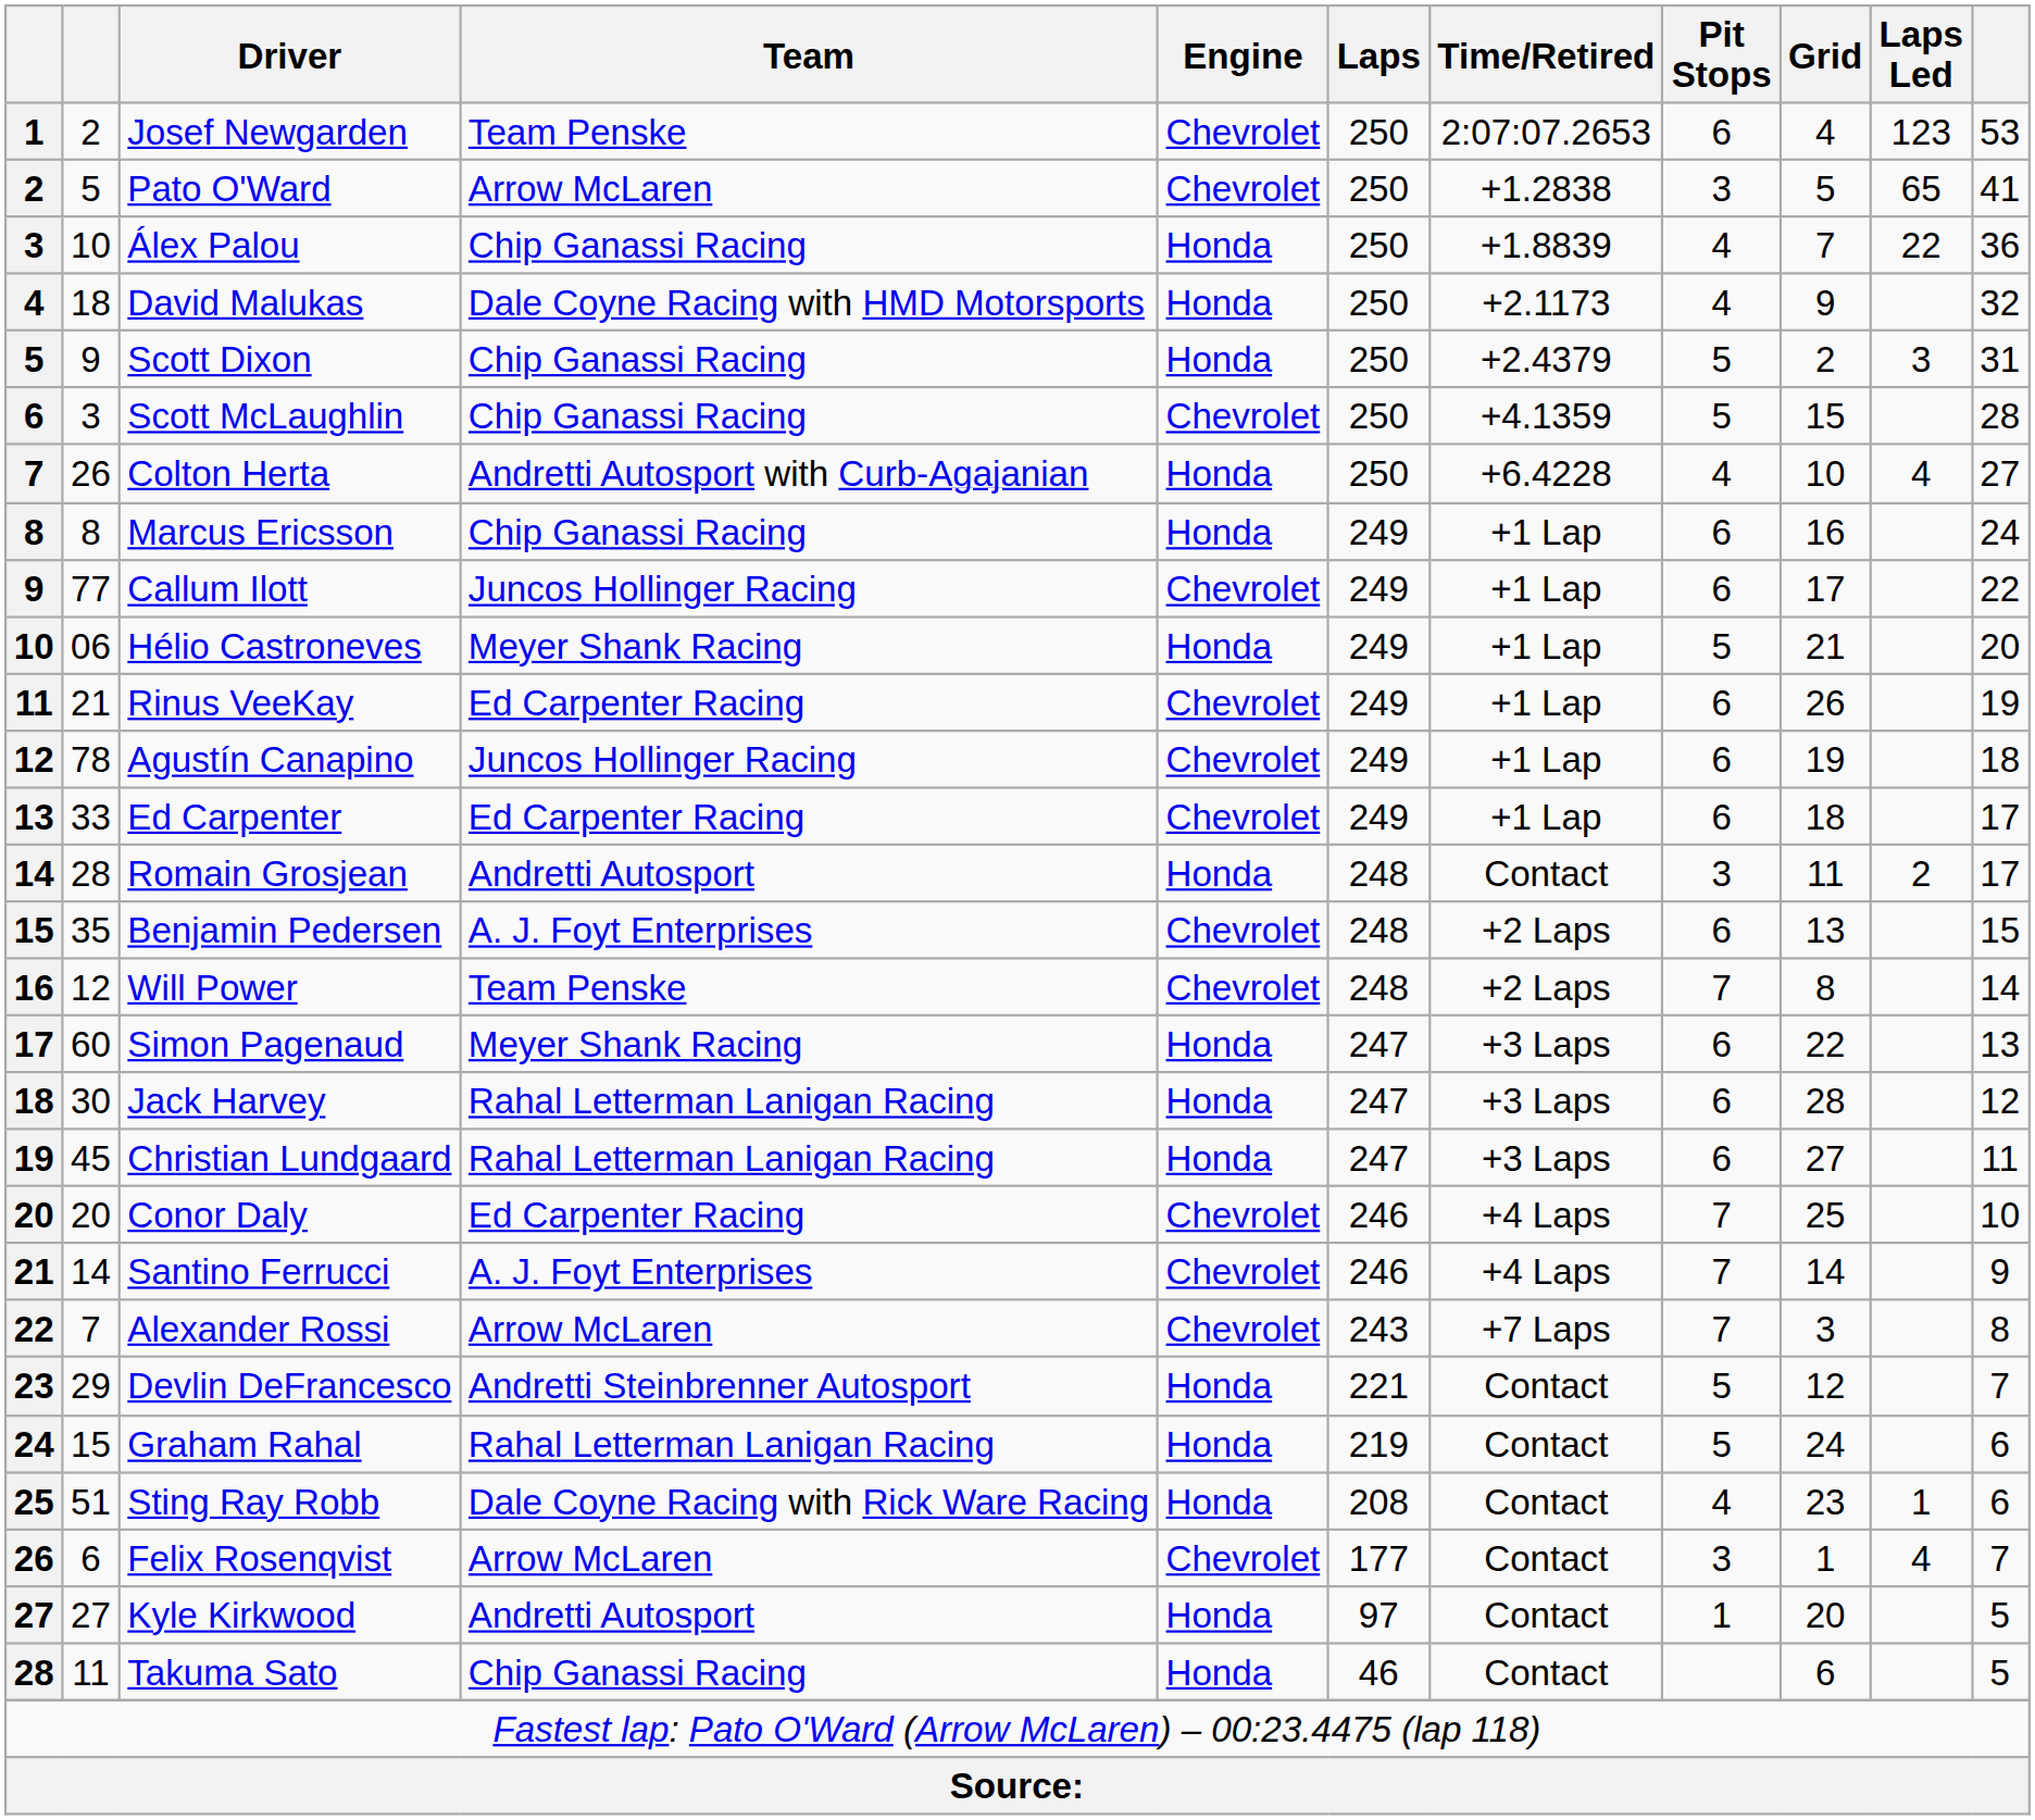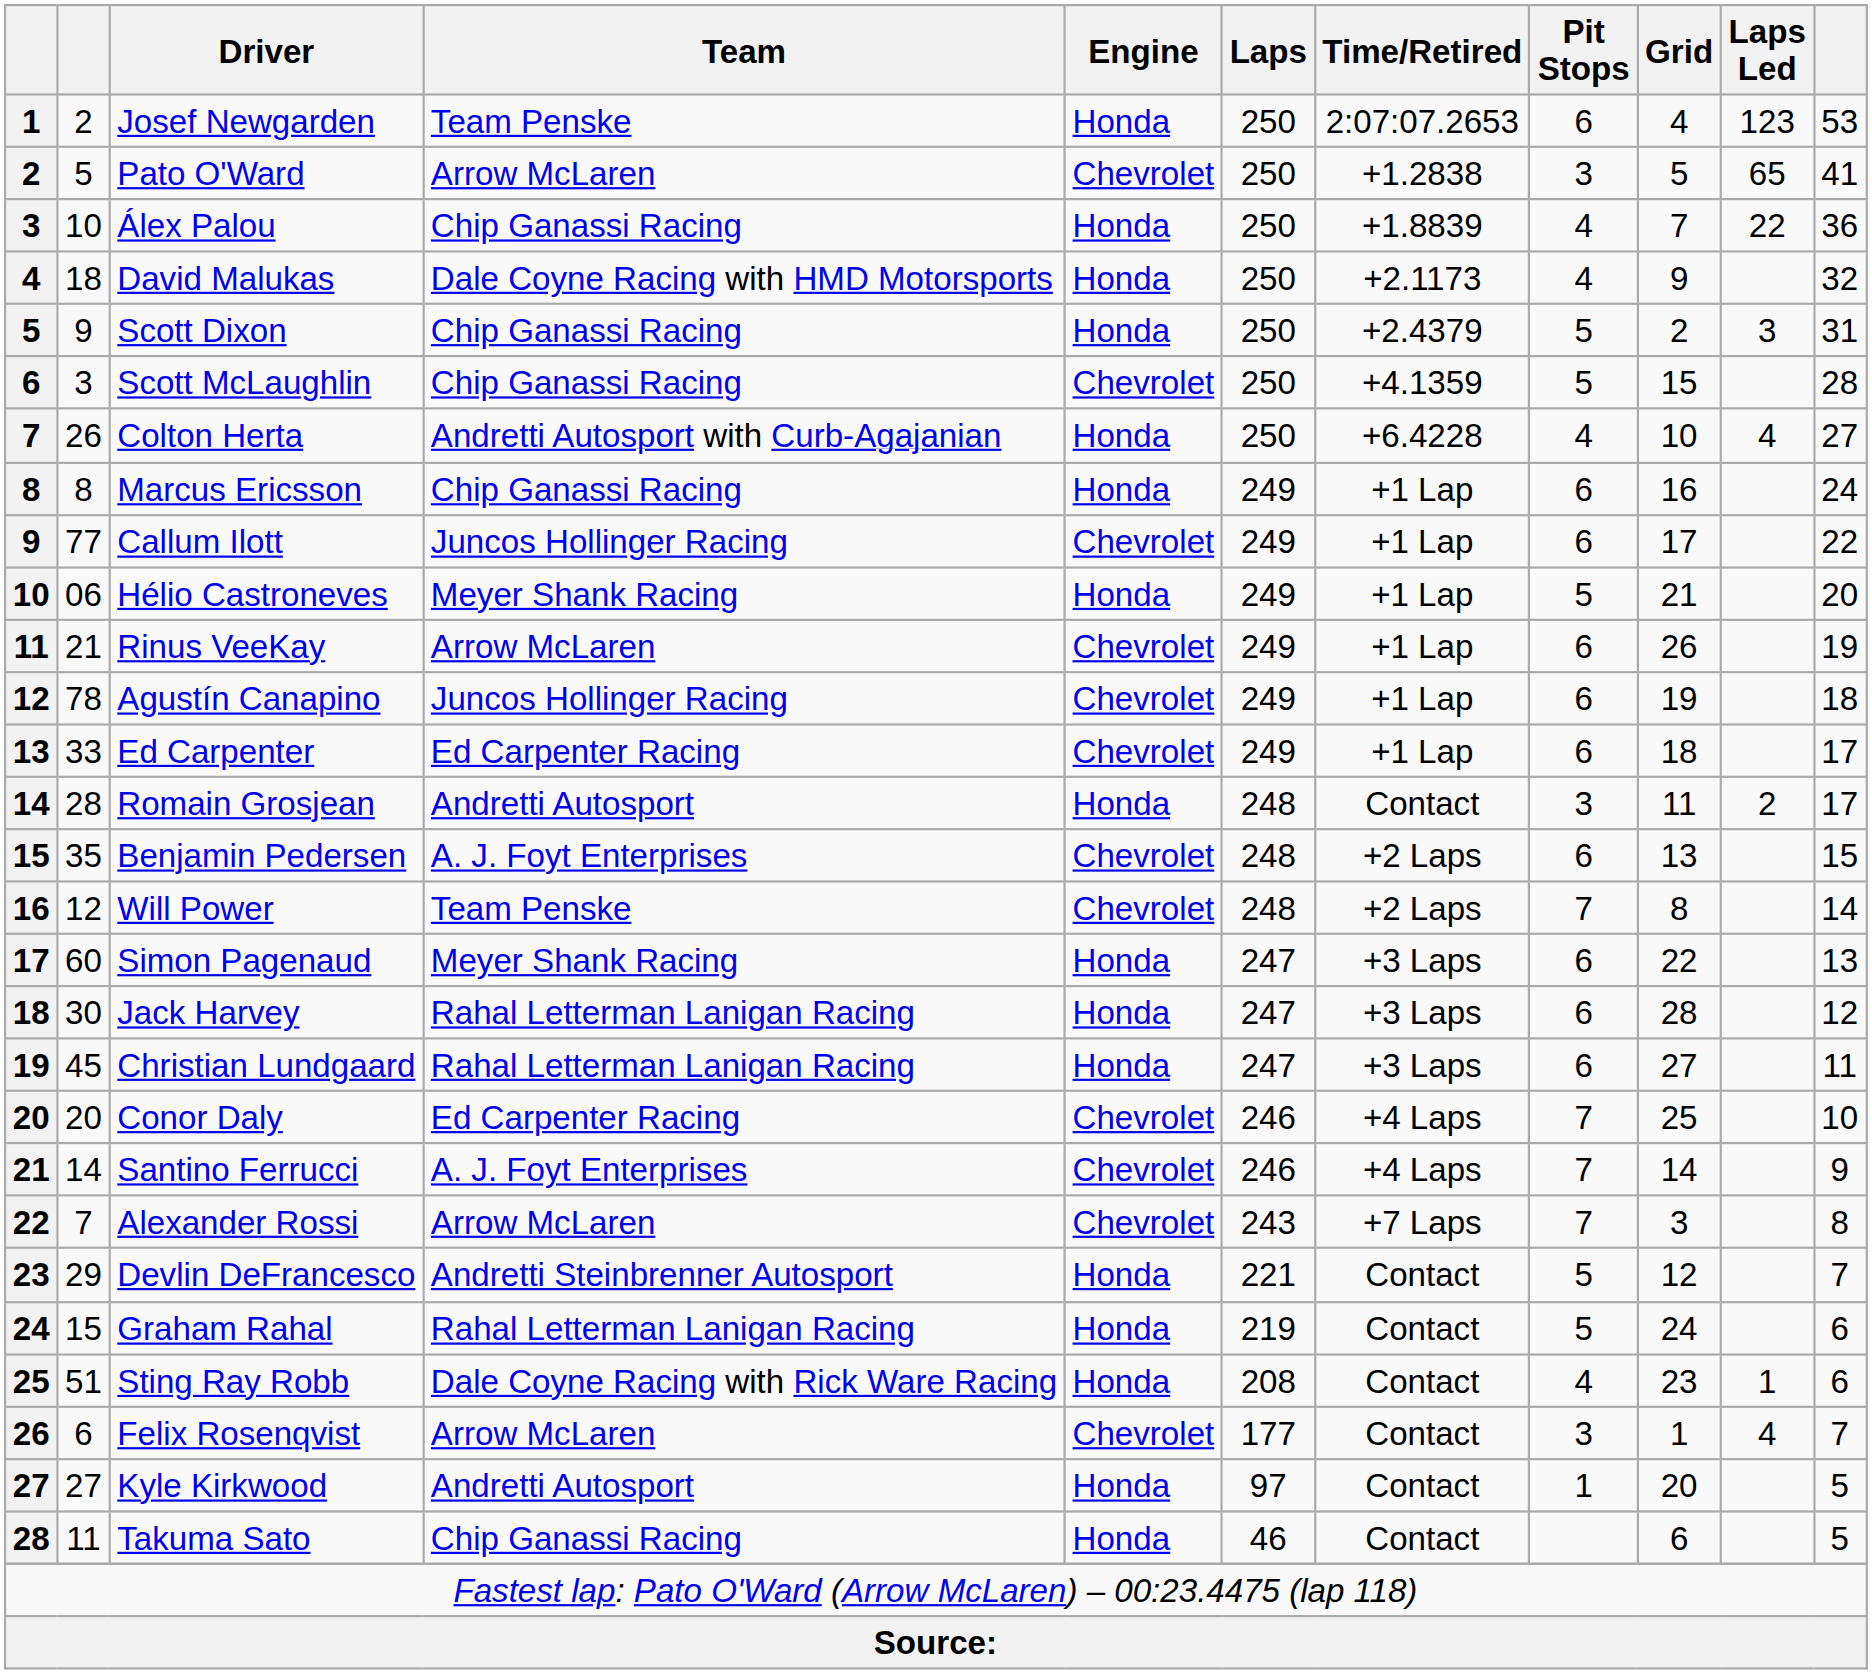Josef Newgarden | Engine: Chevrolet -> Honda
Rinus VeeKay | Team: Ed Carpenter Racing -> Arrow McLaren
